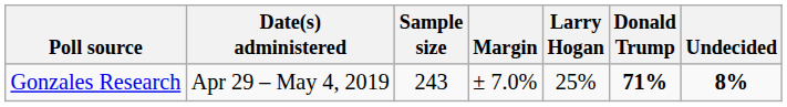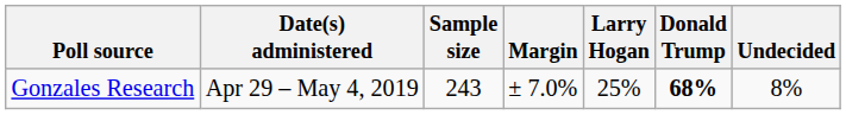Gonzales Research | Donald Trump: 71% -> 68%
Gonzales Research | Undecided: bold -> normal
